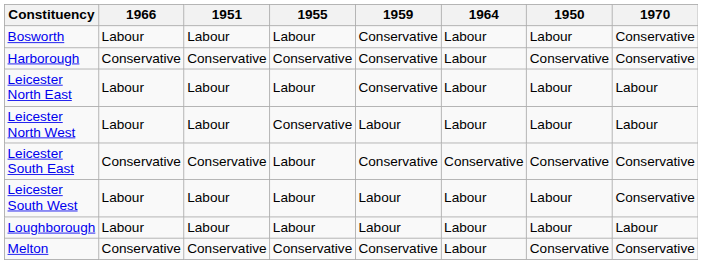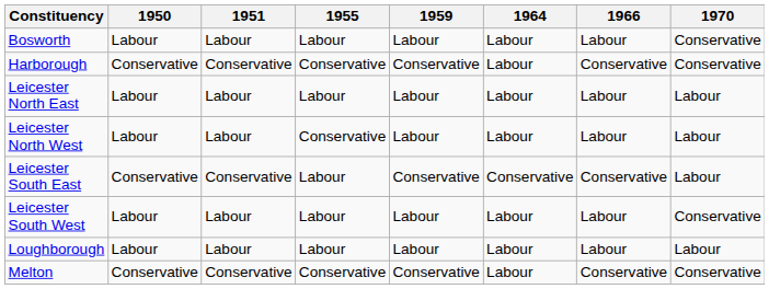columns swapped: 1950 <-> 1966
Bosworth | 1959: Conservative -> Labour
Leicester North East | 1959: Conservative -> Labour
Leicester South East | 1970: Conservative -> Labour
